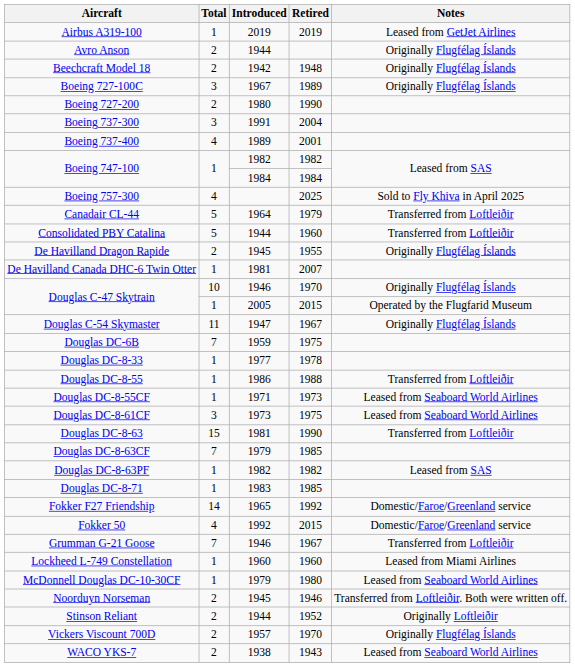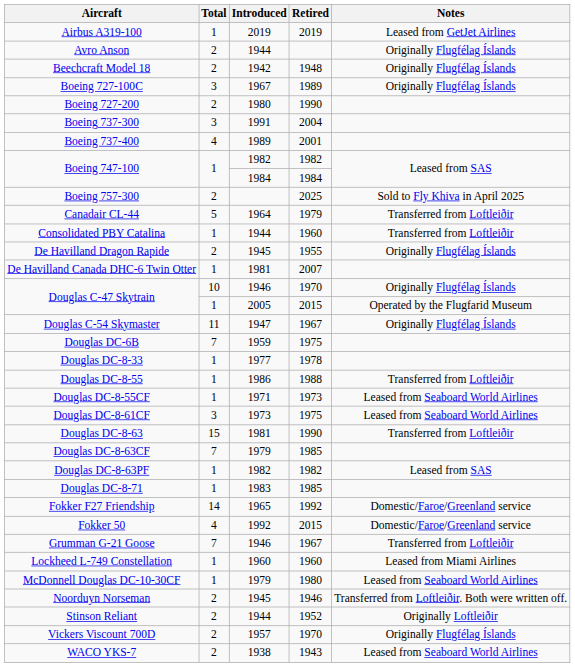Boeing 757-300 | Total: 4 -> 2
Consolidated PBY Catalina | Total: 5 -> 1
